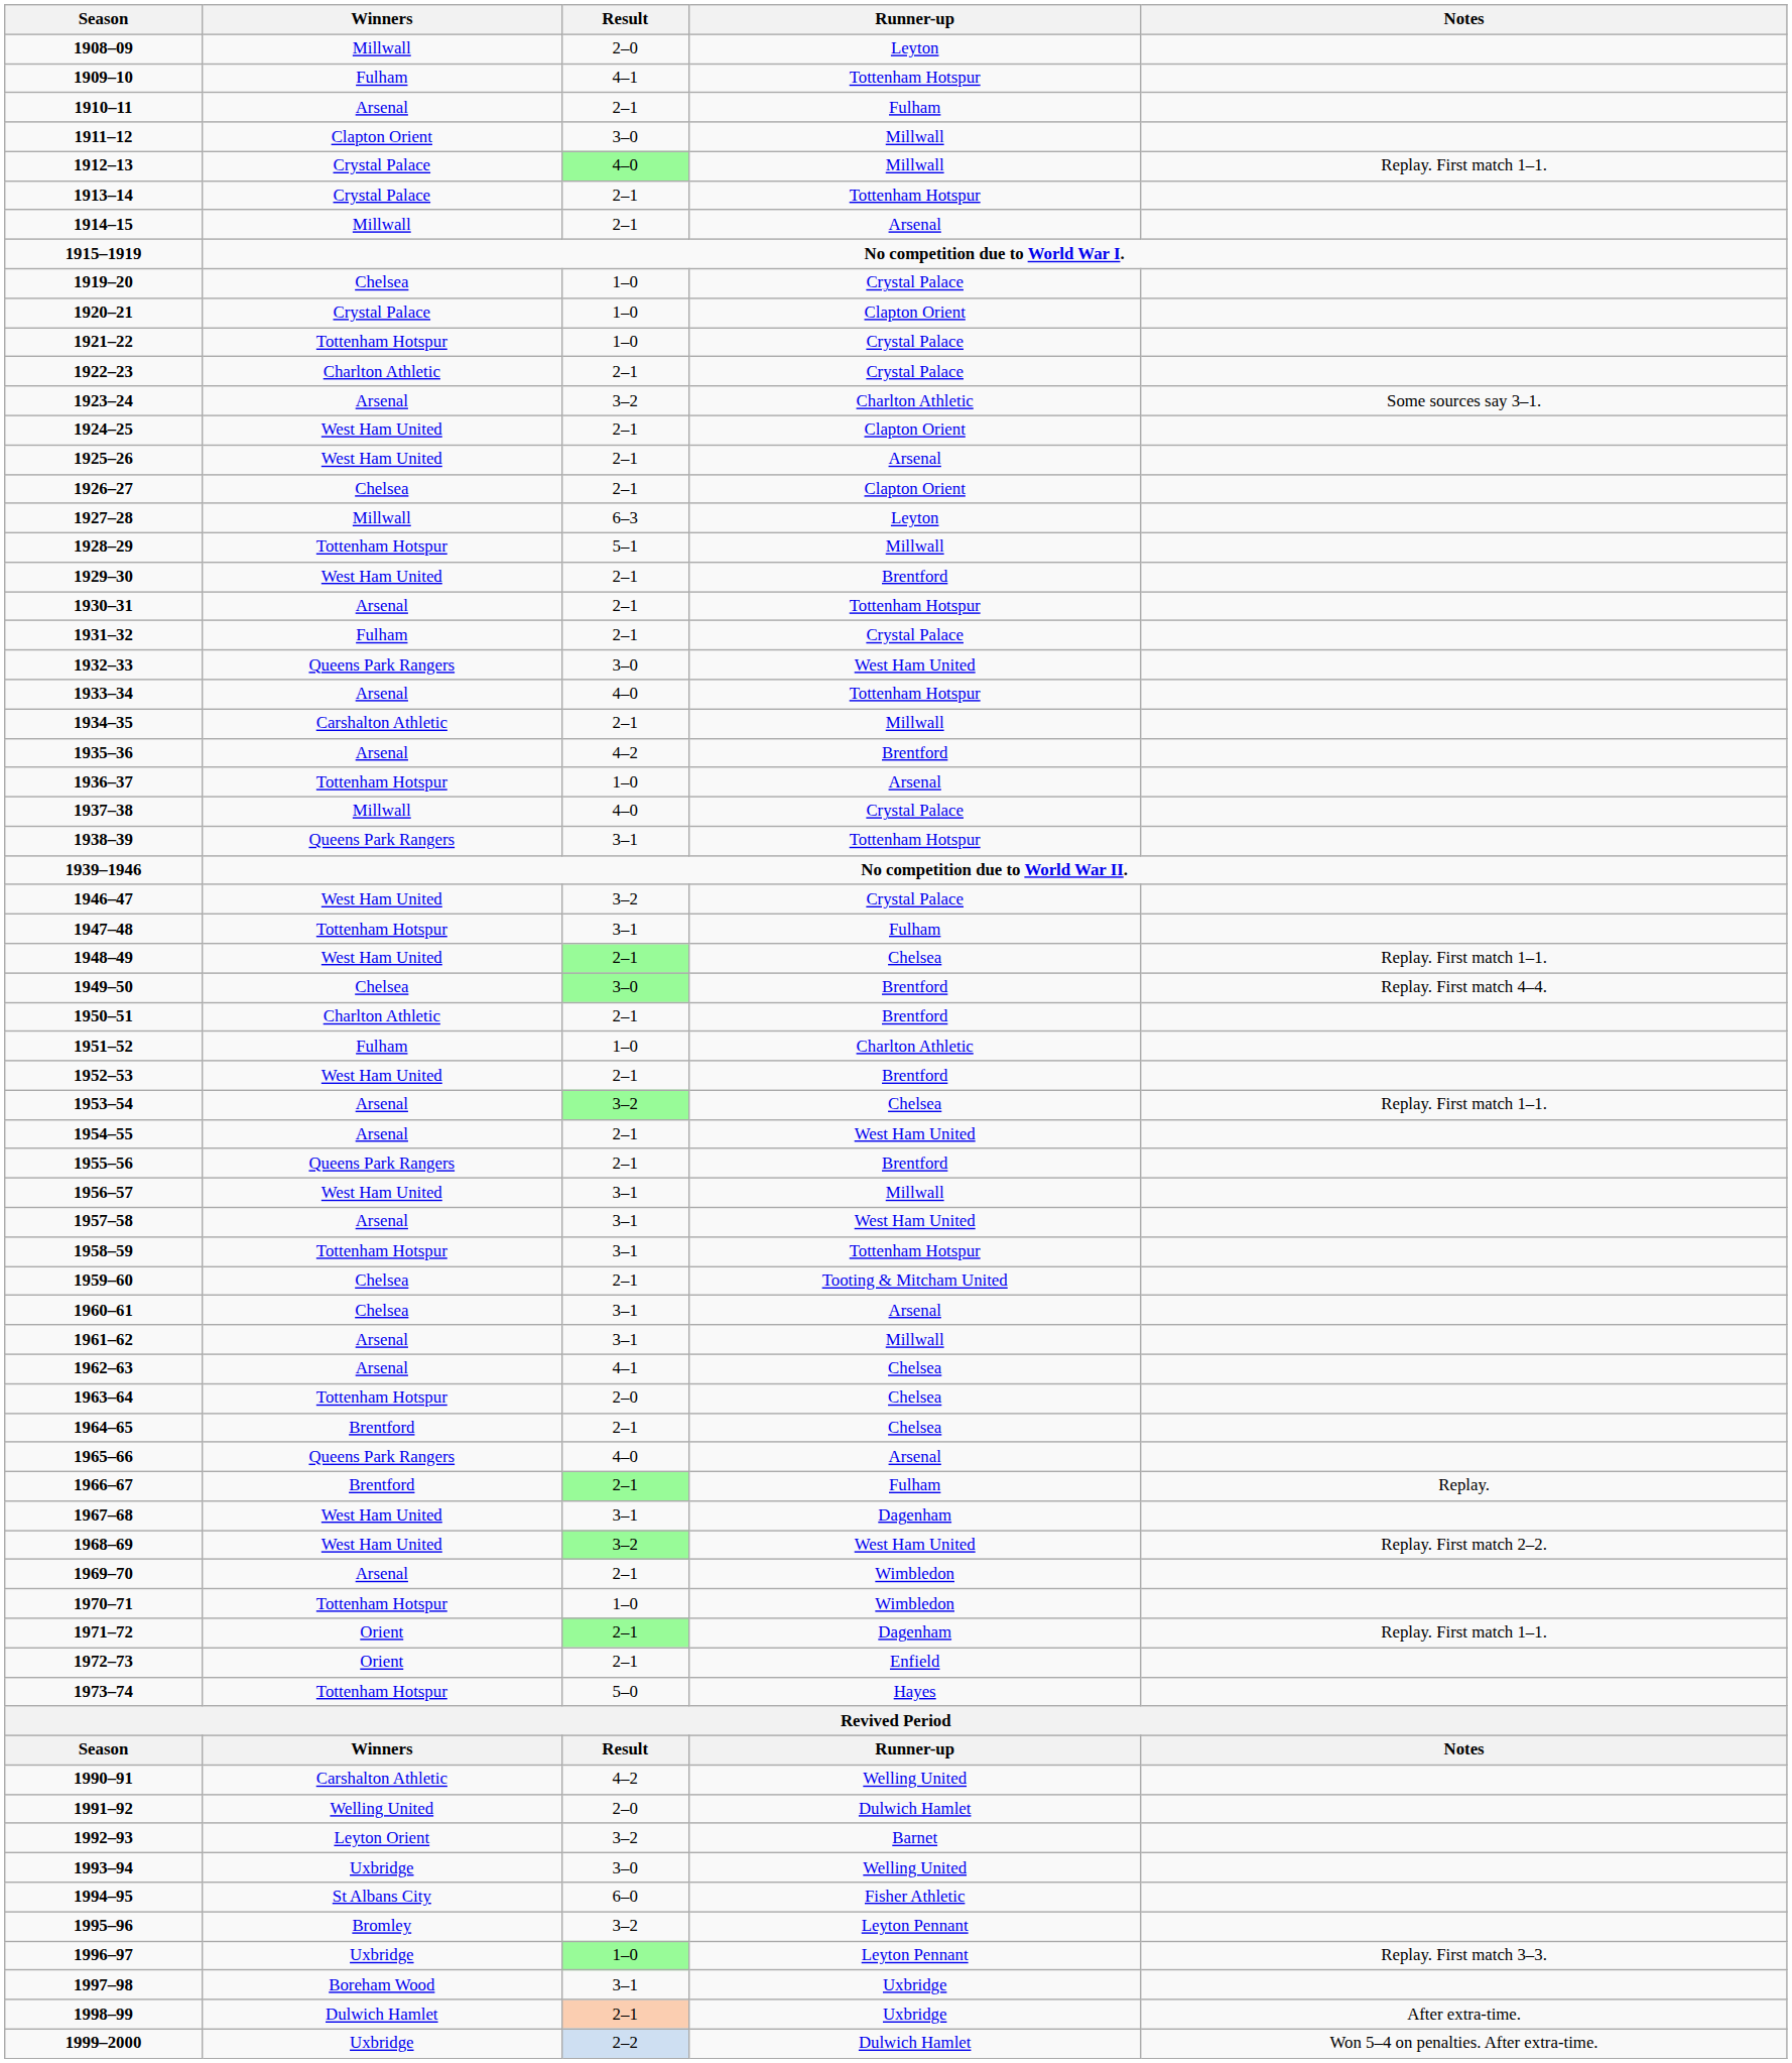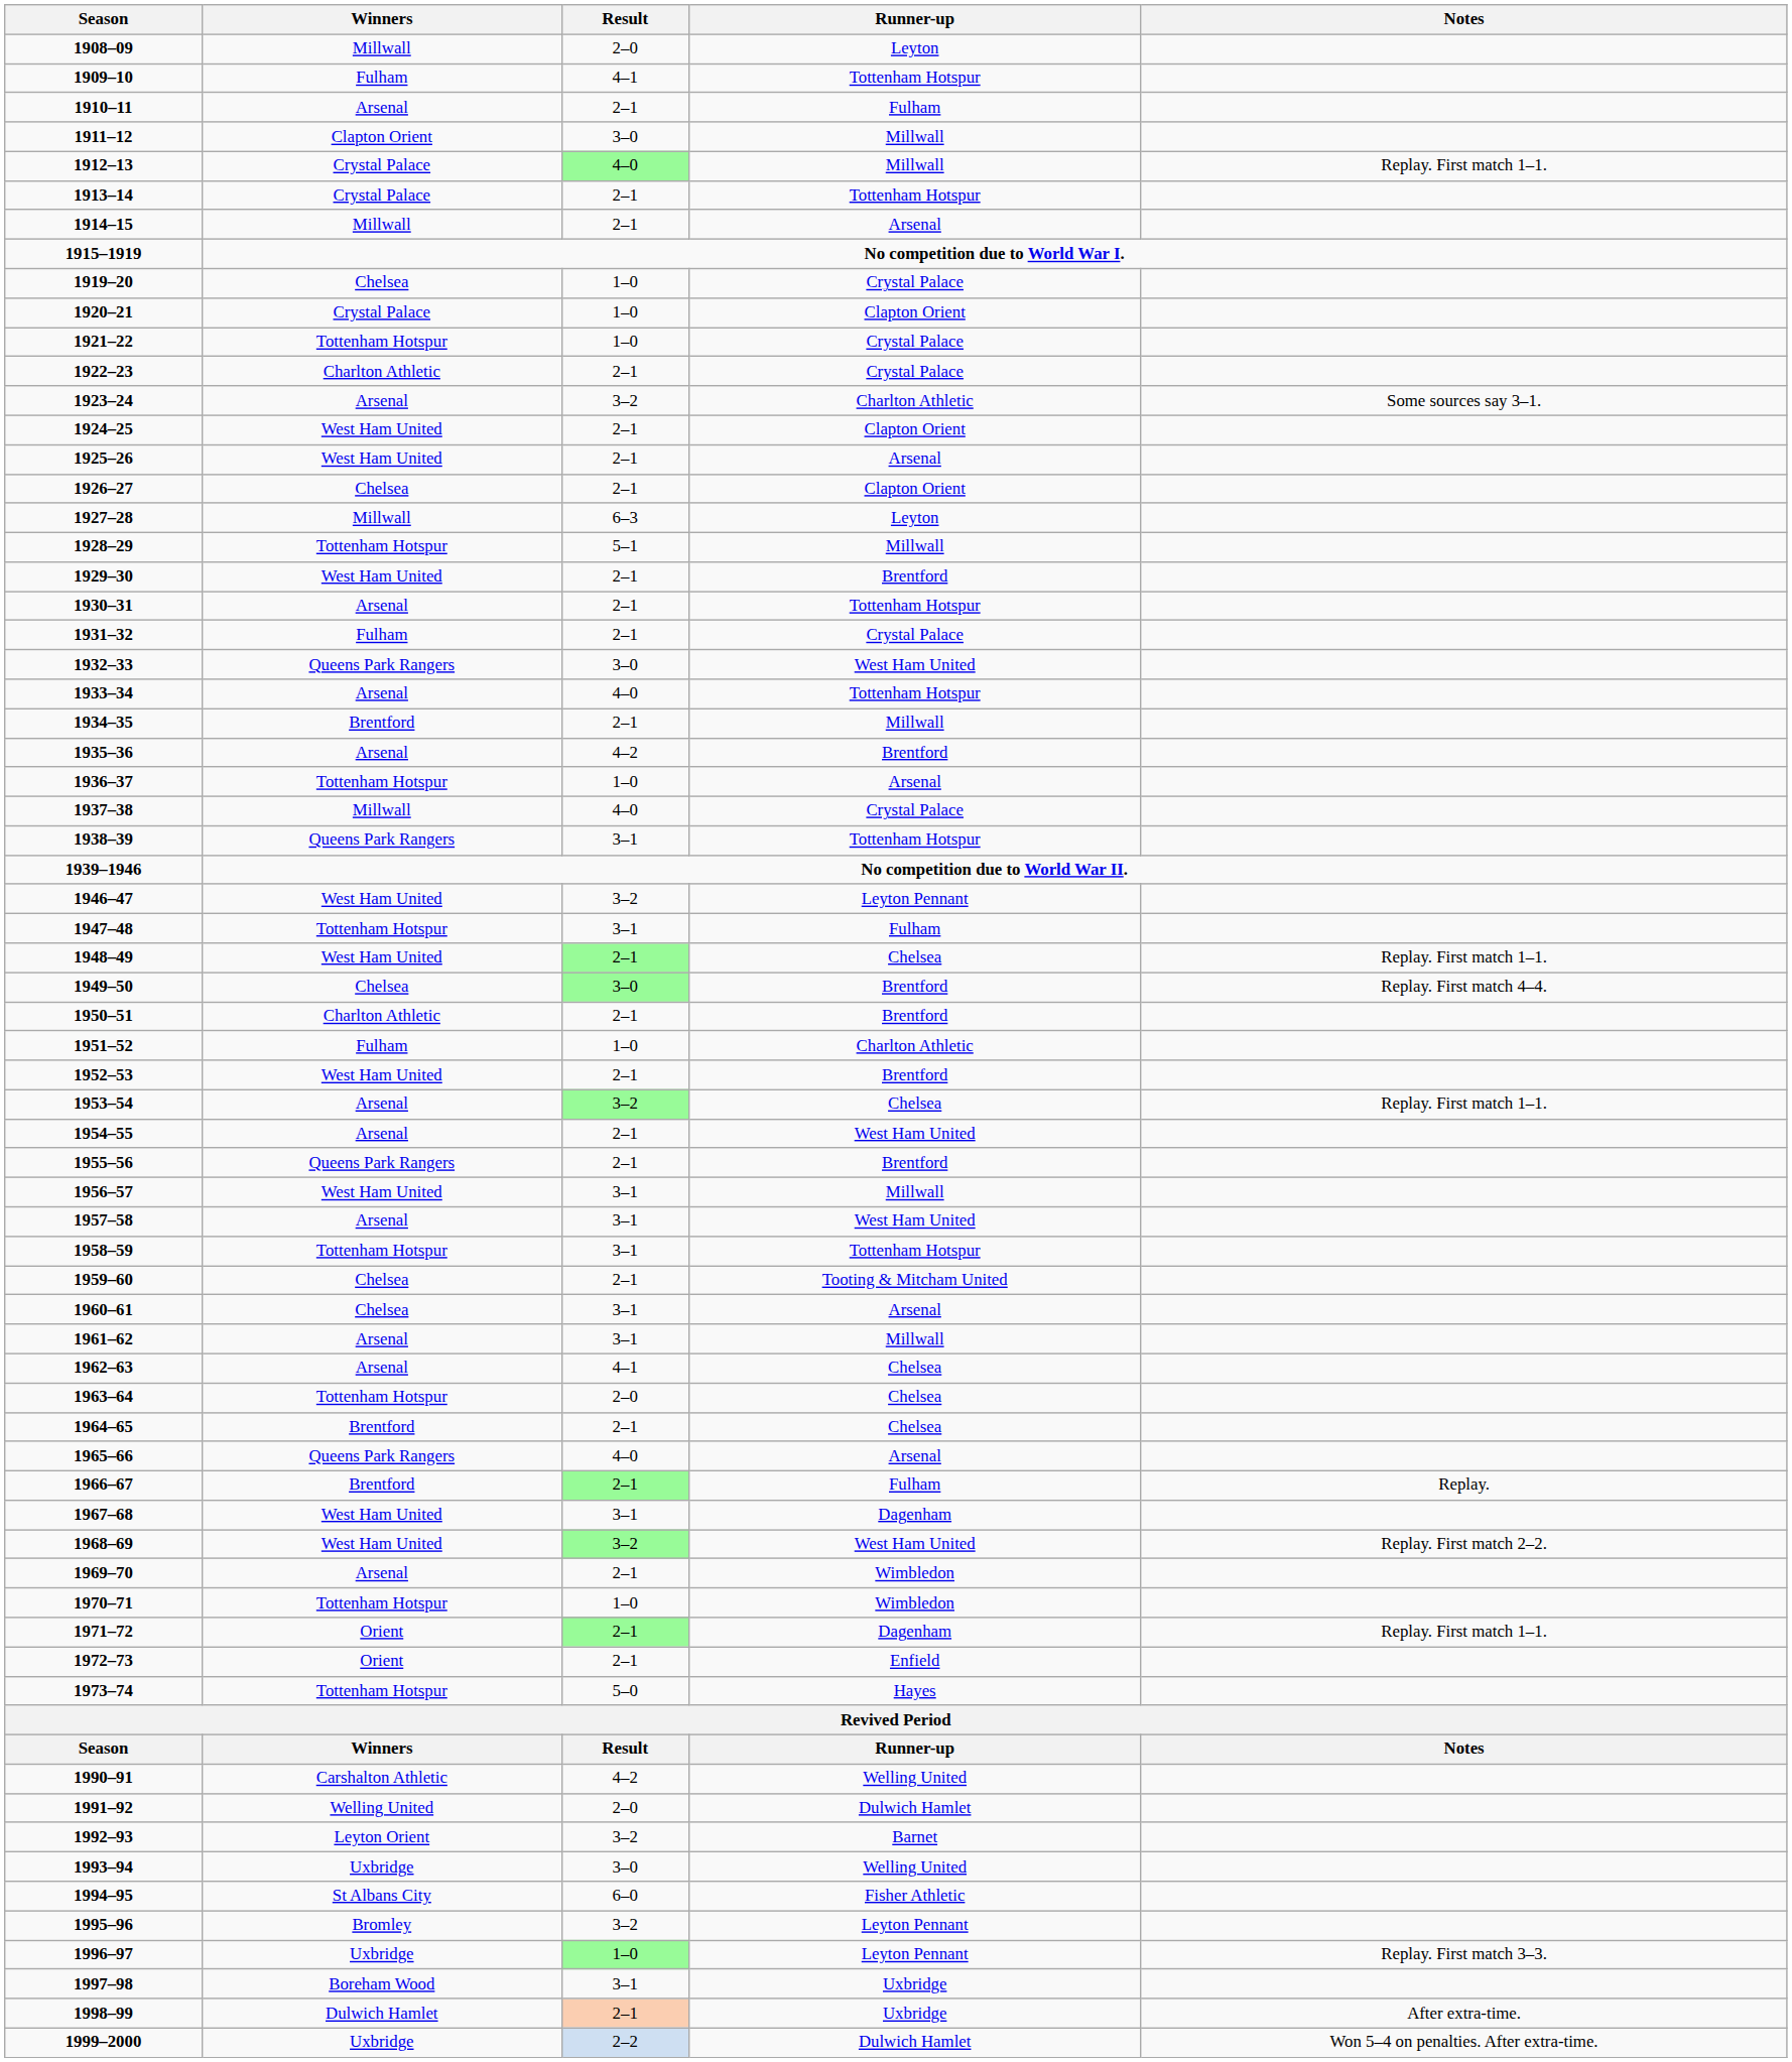1934–35 | Winners: Carshalton Athletic -> Brentford
1946–47 | Runner-up: Crystal Palace -> Leyton Pennant
